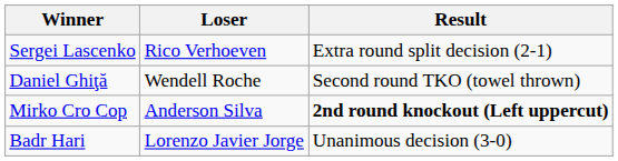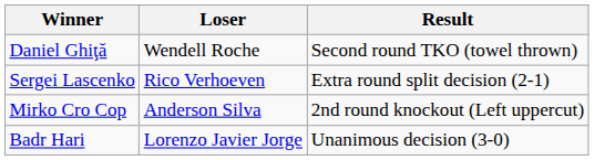rows swapped: Sergei Lascenko <-> Daniel Ghiţă
Mirko Cro Cop | Result: bold -> normal
